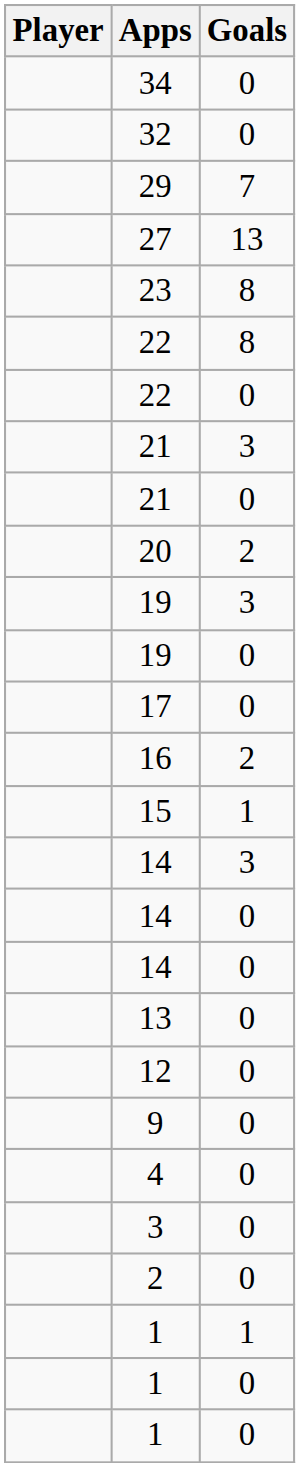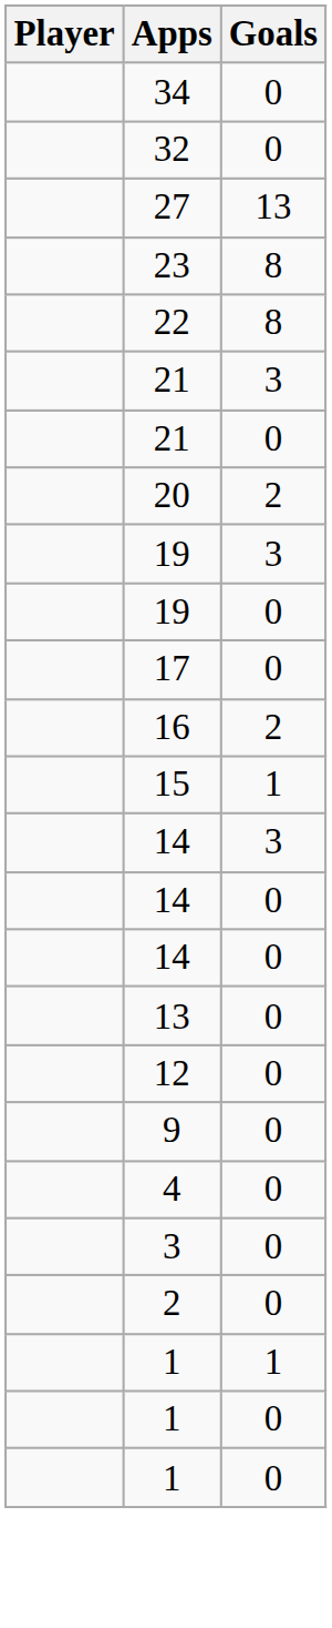- row: 29 | 7
- row: 22 | 0
